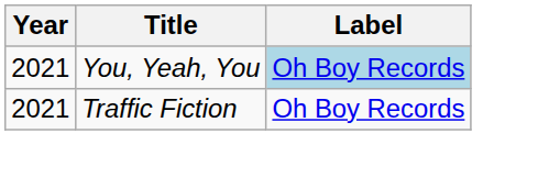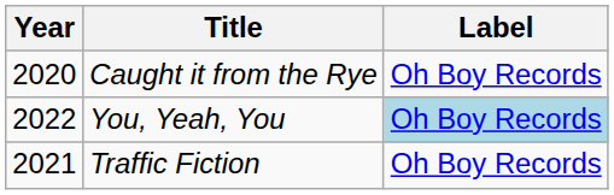+ row: 2020 | Caught it from the Rye | Oh Boy Records
You, Yeah, You | Year: 2021 -> 2022
